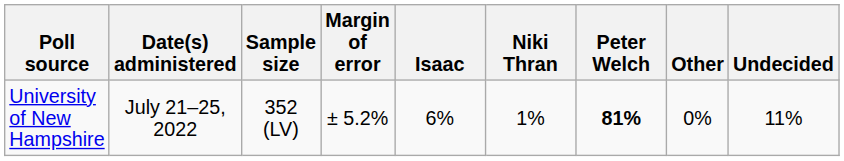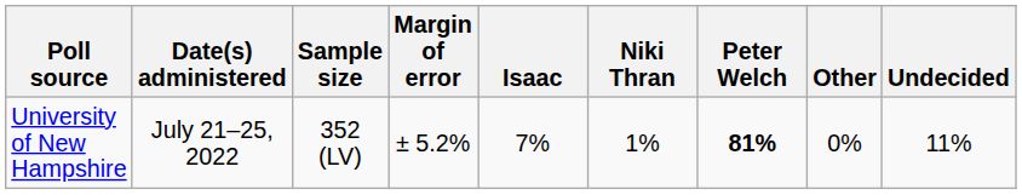University of New Hampshire | Isaac: 6% -> 7%
